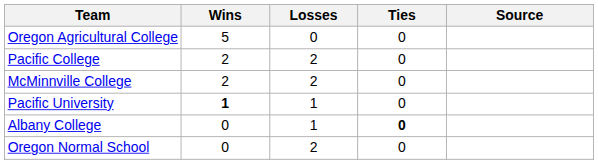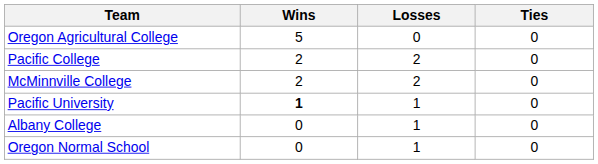- column: Source
Albany College | Ties: bold -> normal
Oregon Normal School | Losses: 2 -> 1
